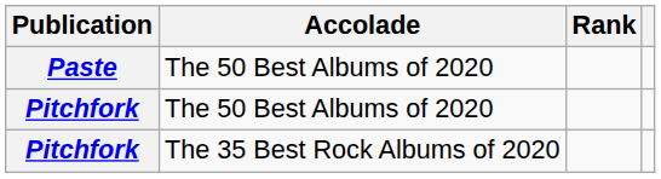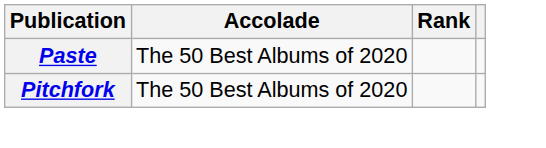- row: Pitchfork | The 35 Best Rock Albums of 2020
